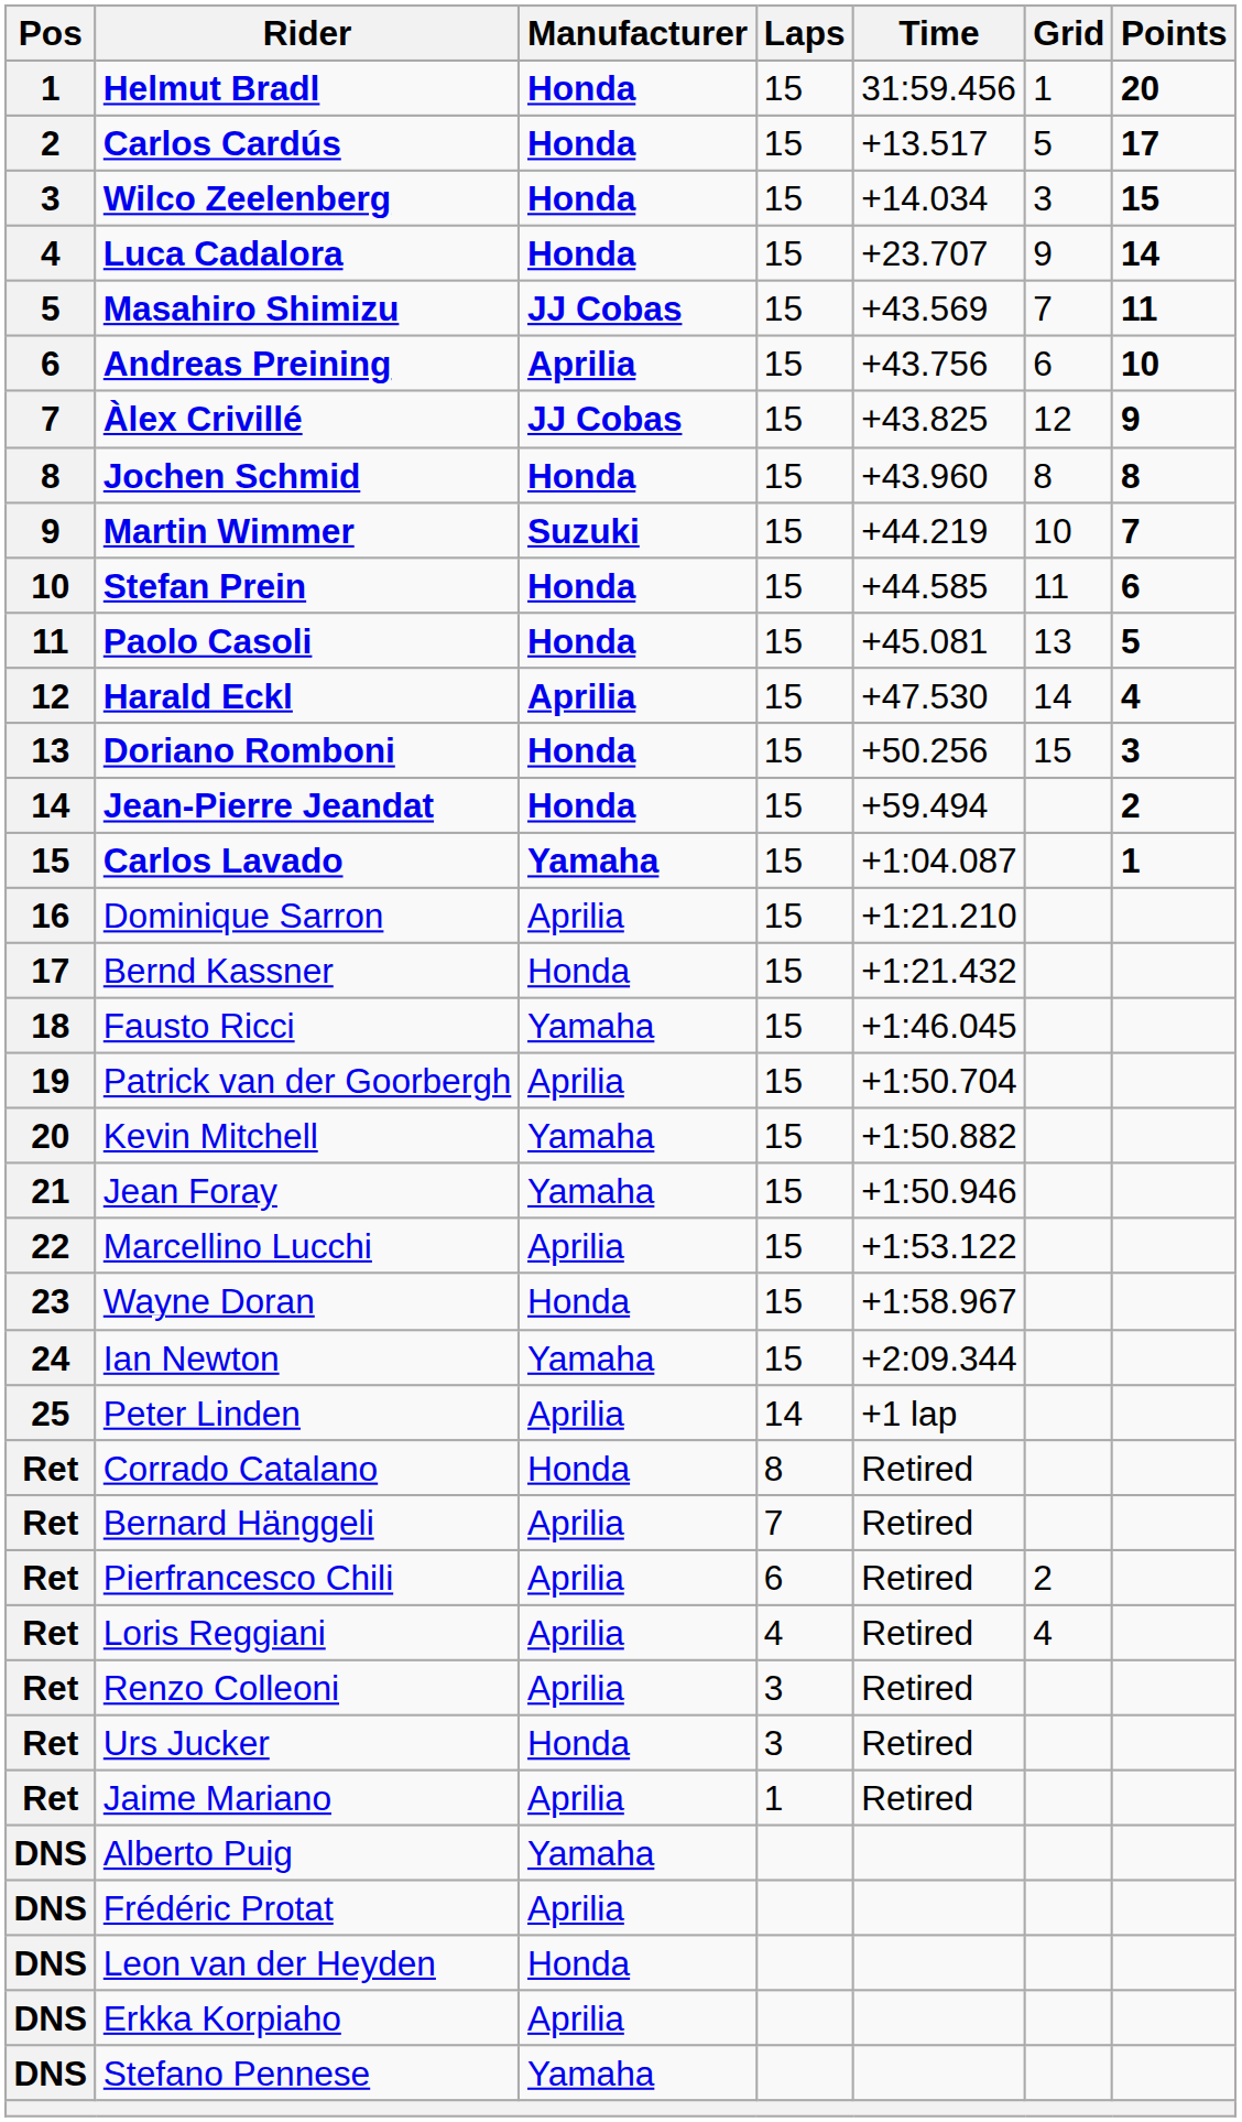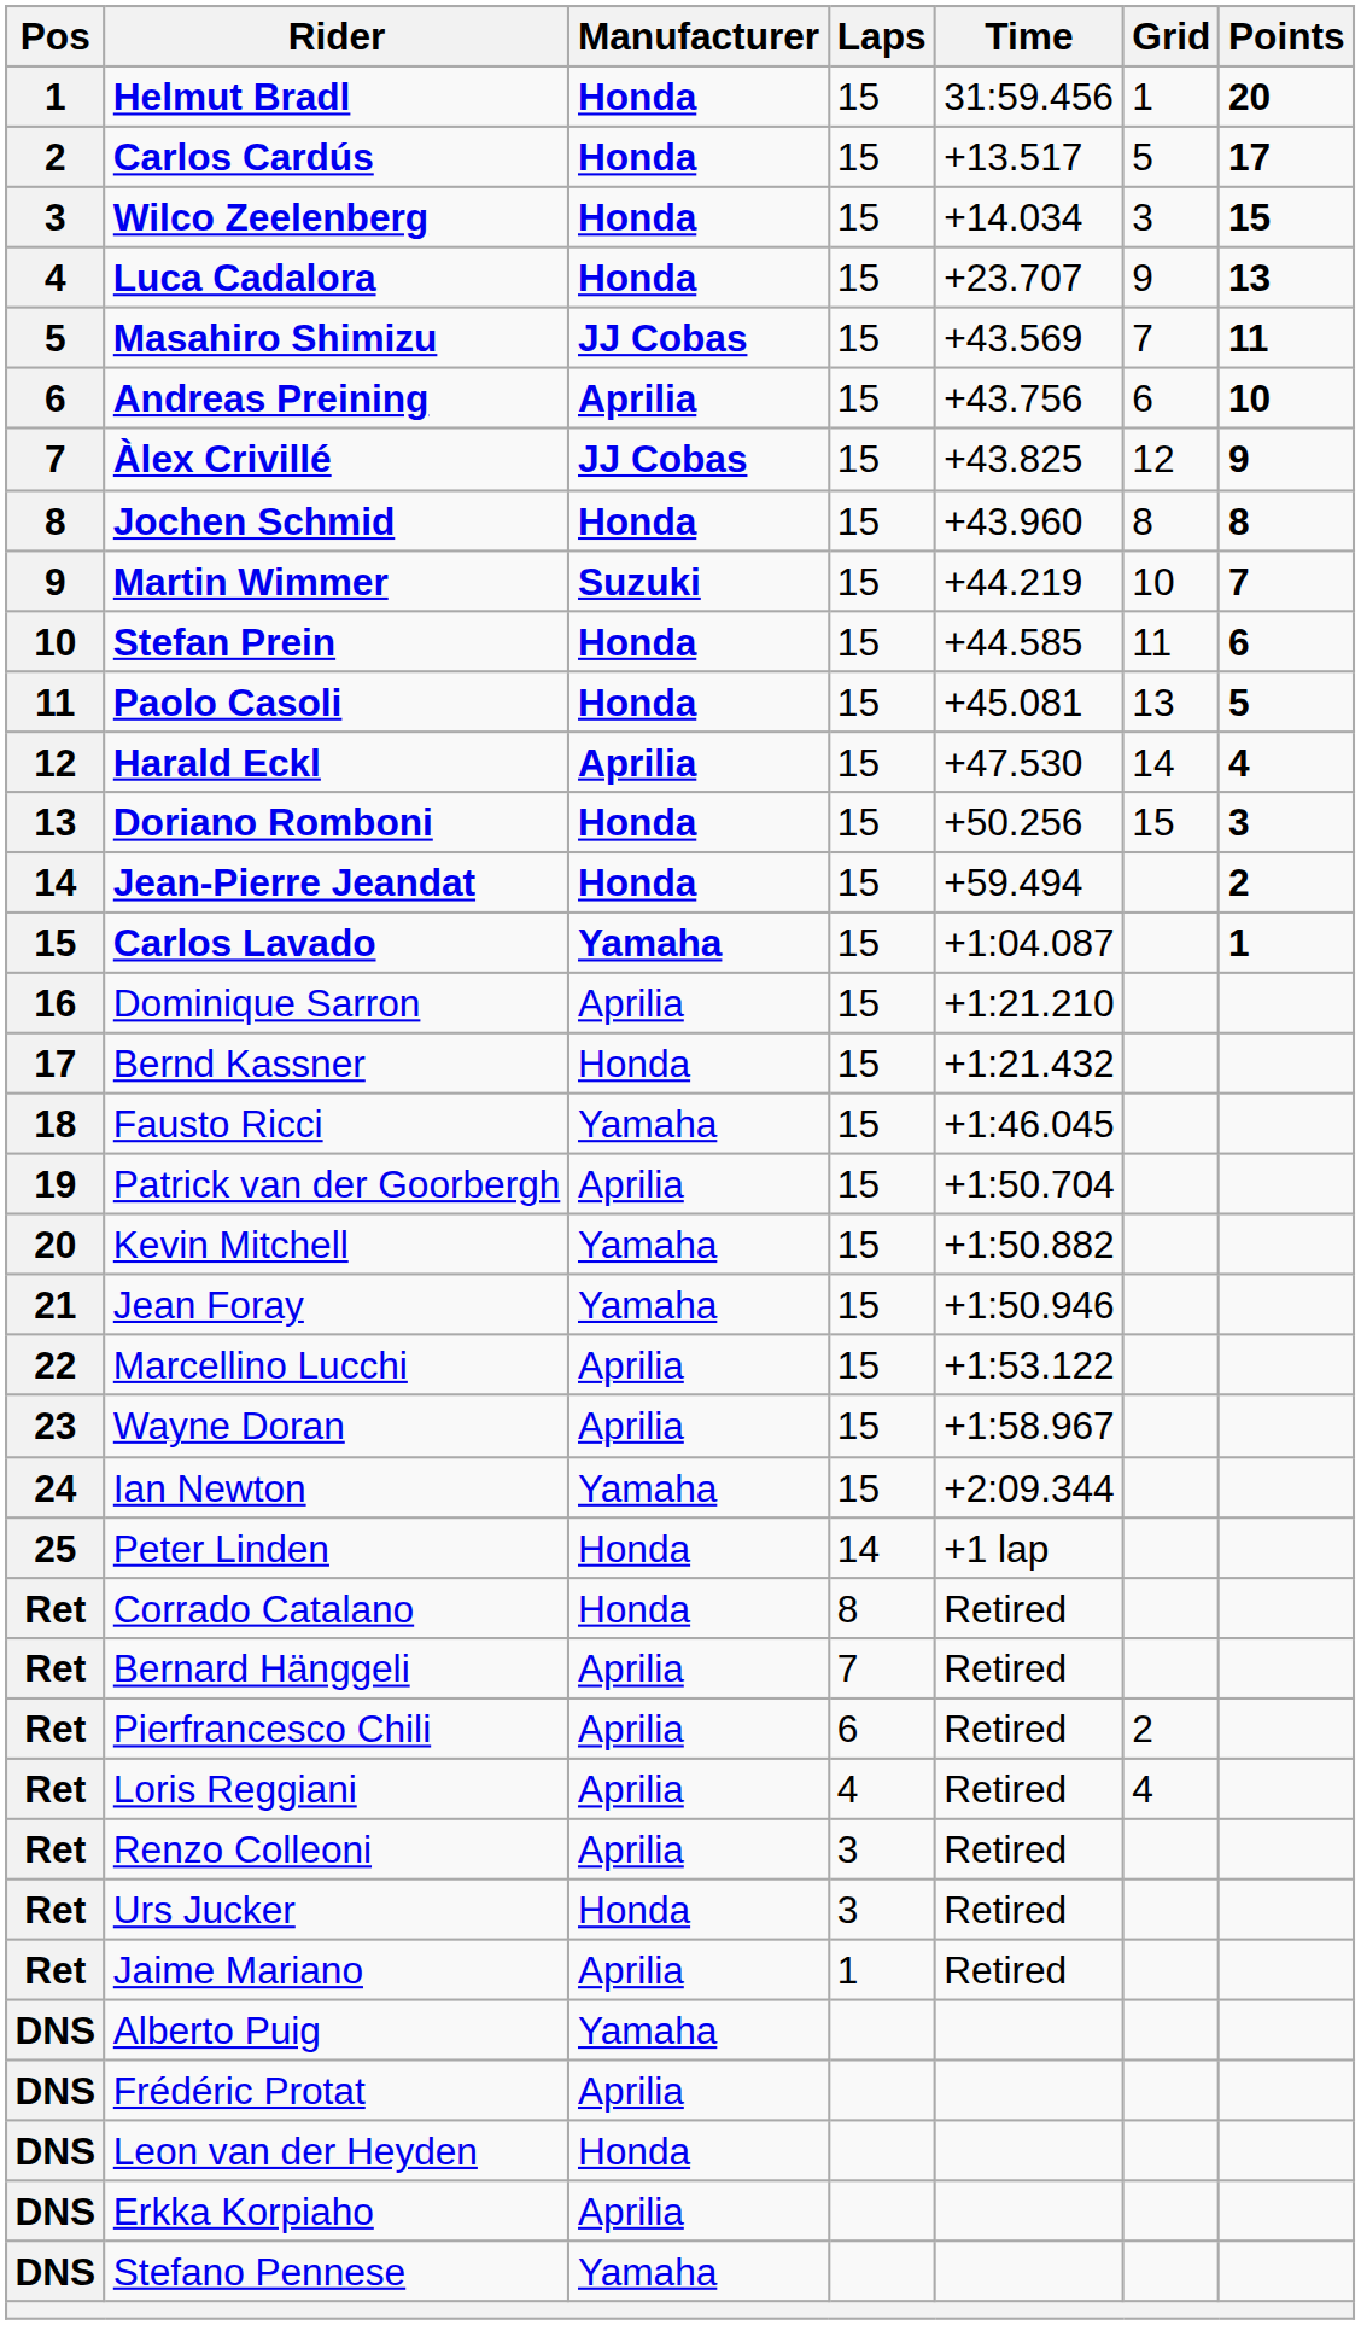Luca Cadalora | Points: 14 -> 13
Wayne Doran | Manufacturer: Honda -> Aprilia
Peter Linden | Manufacturer: Aprilia -> Honda
